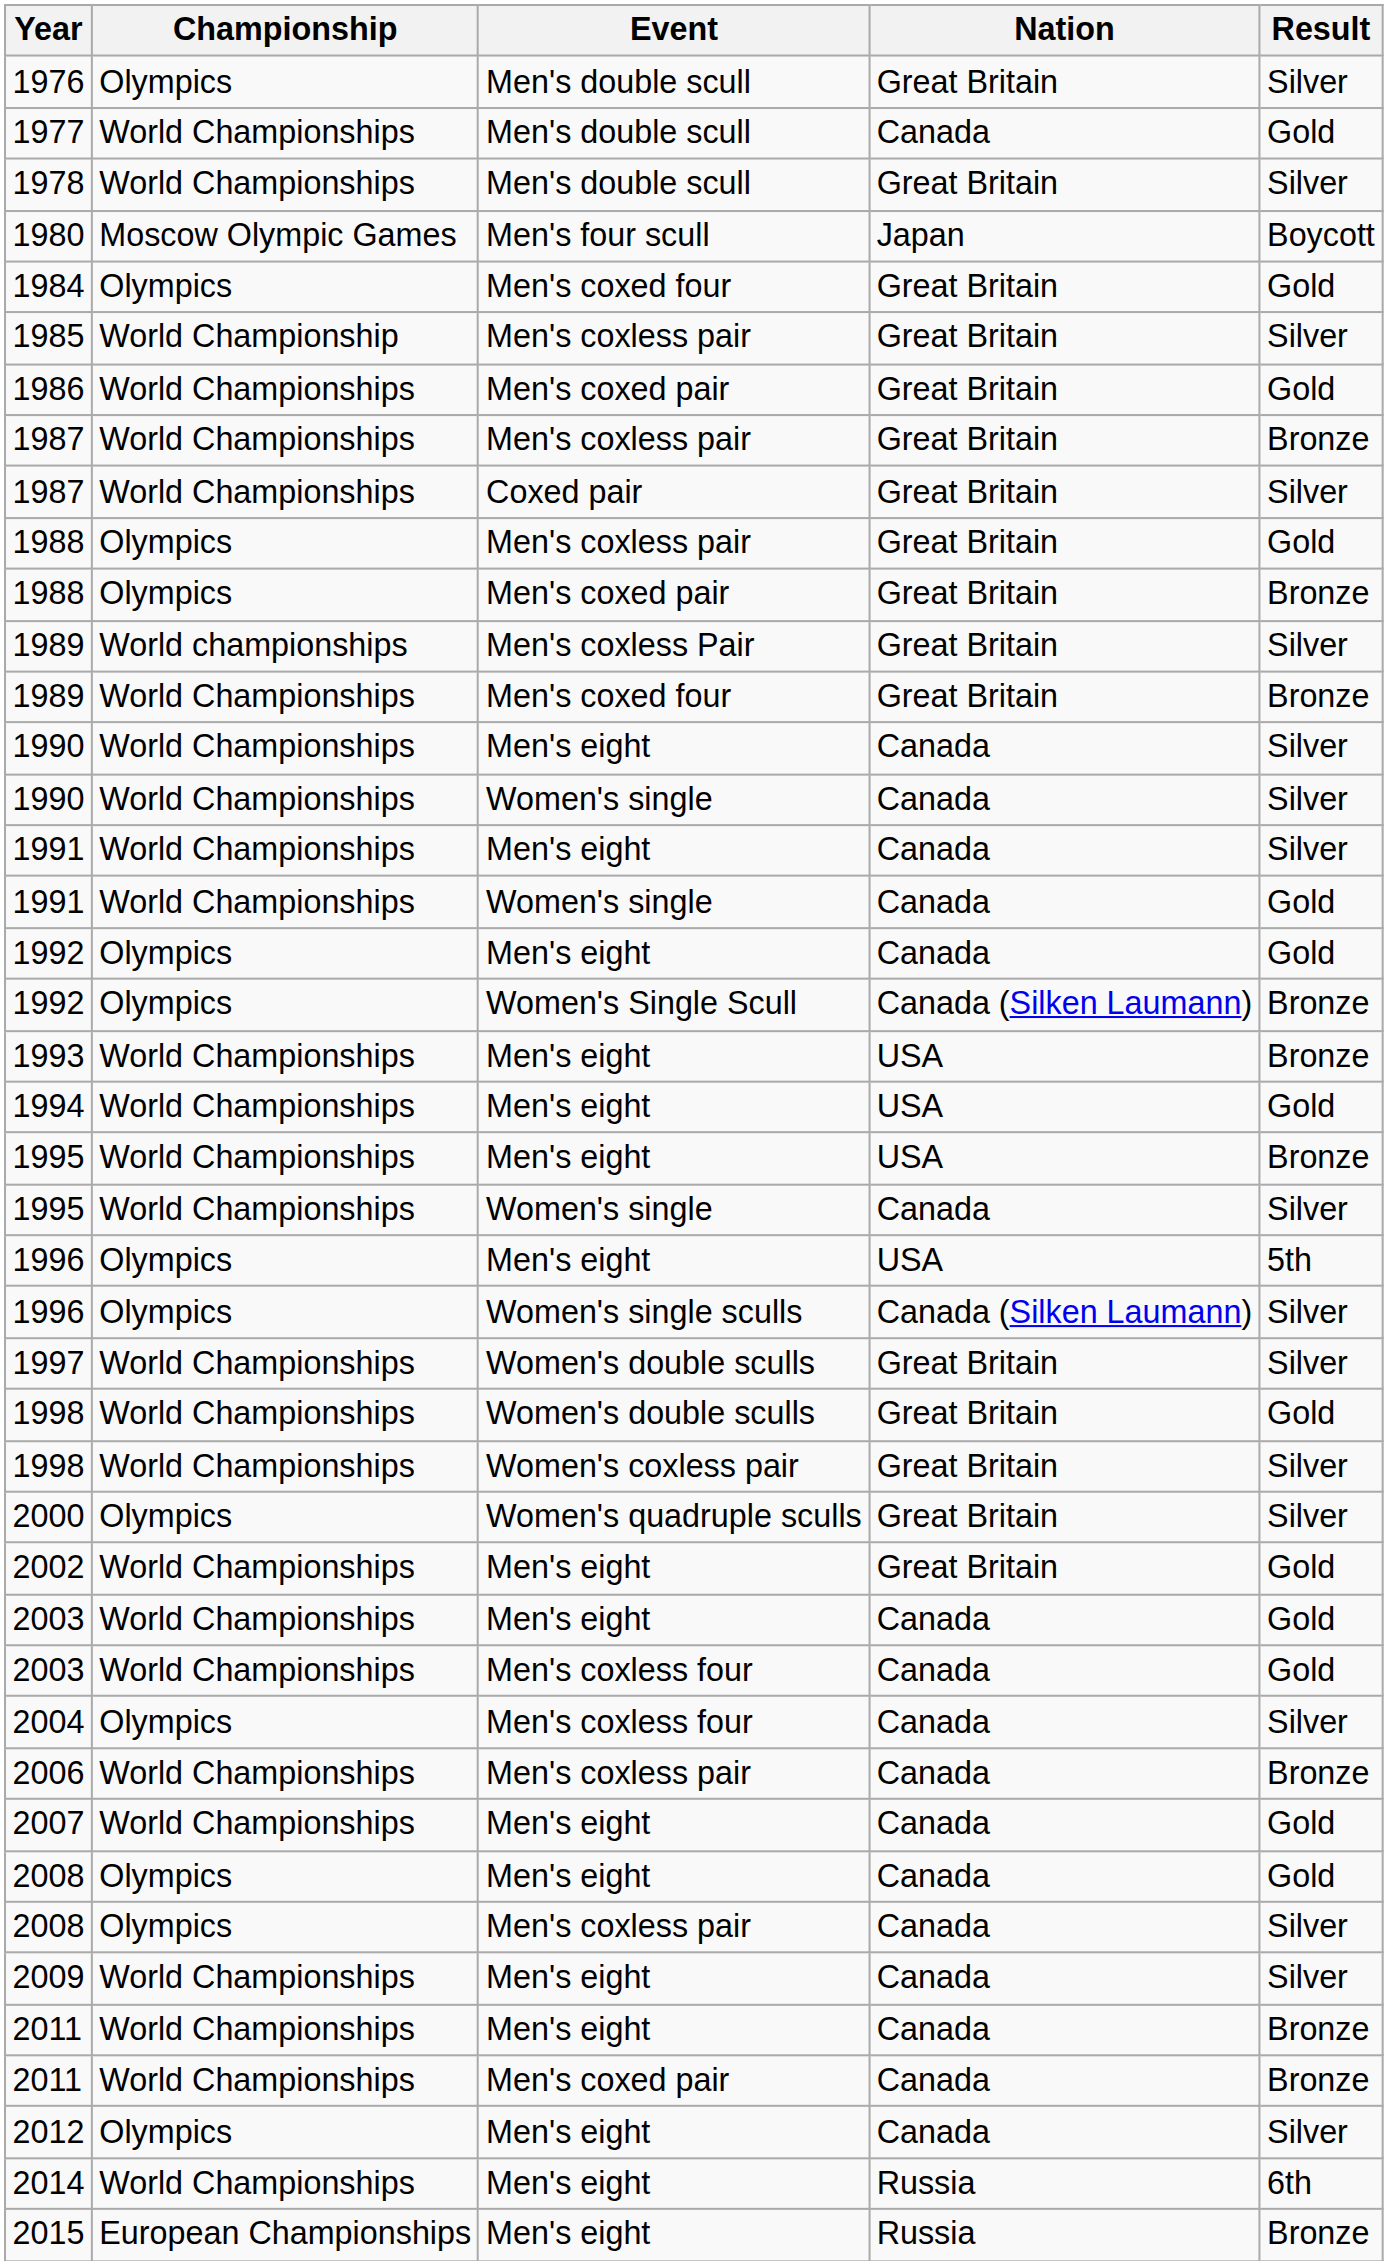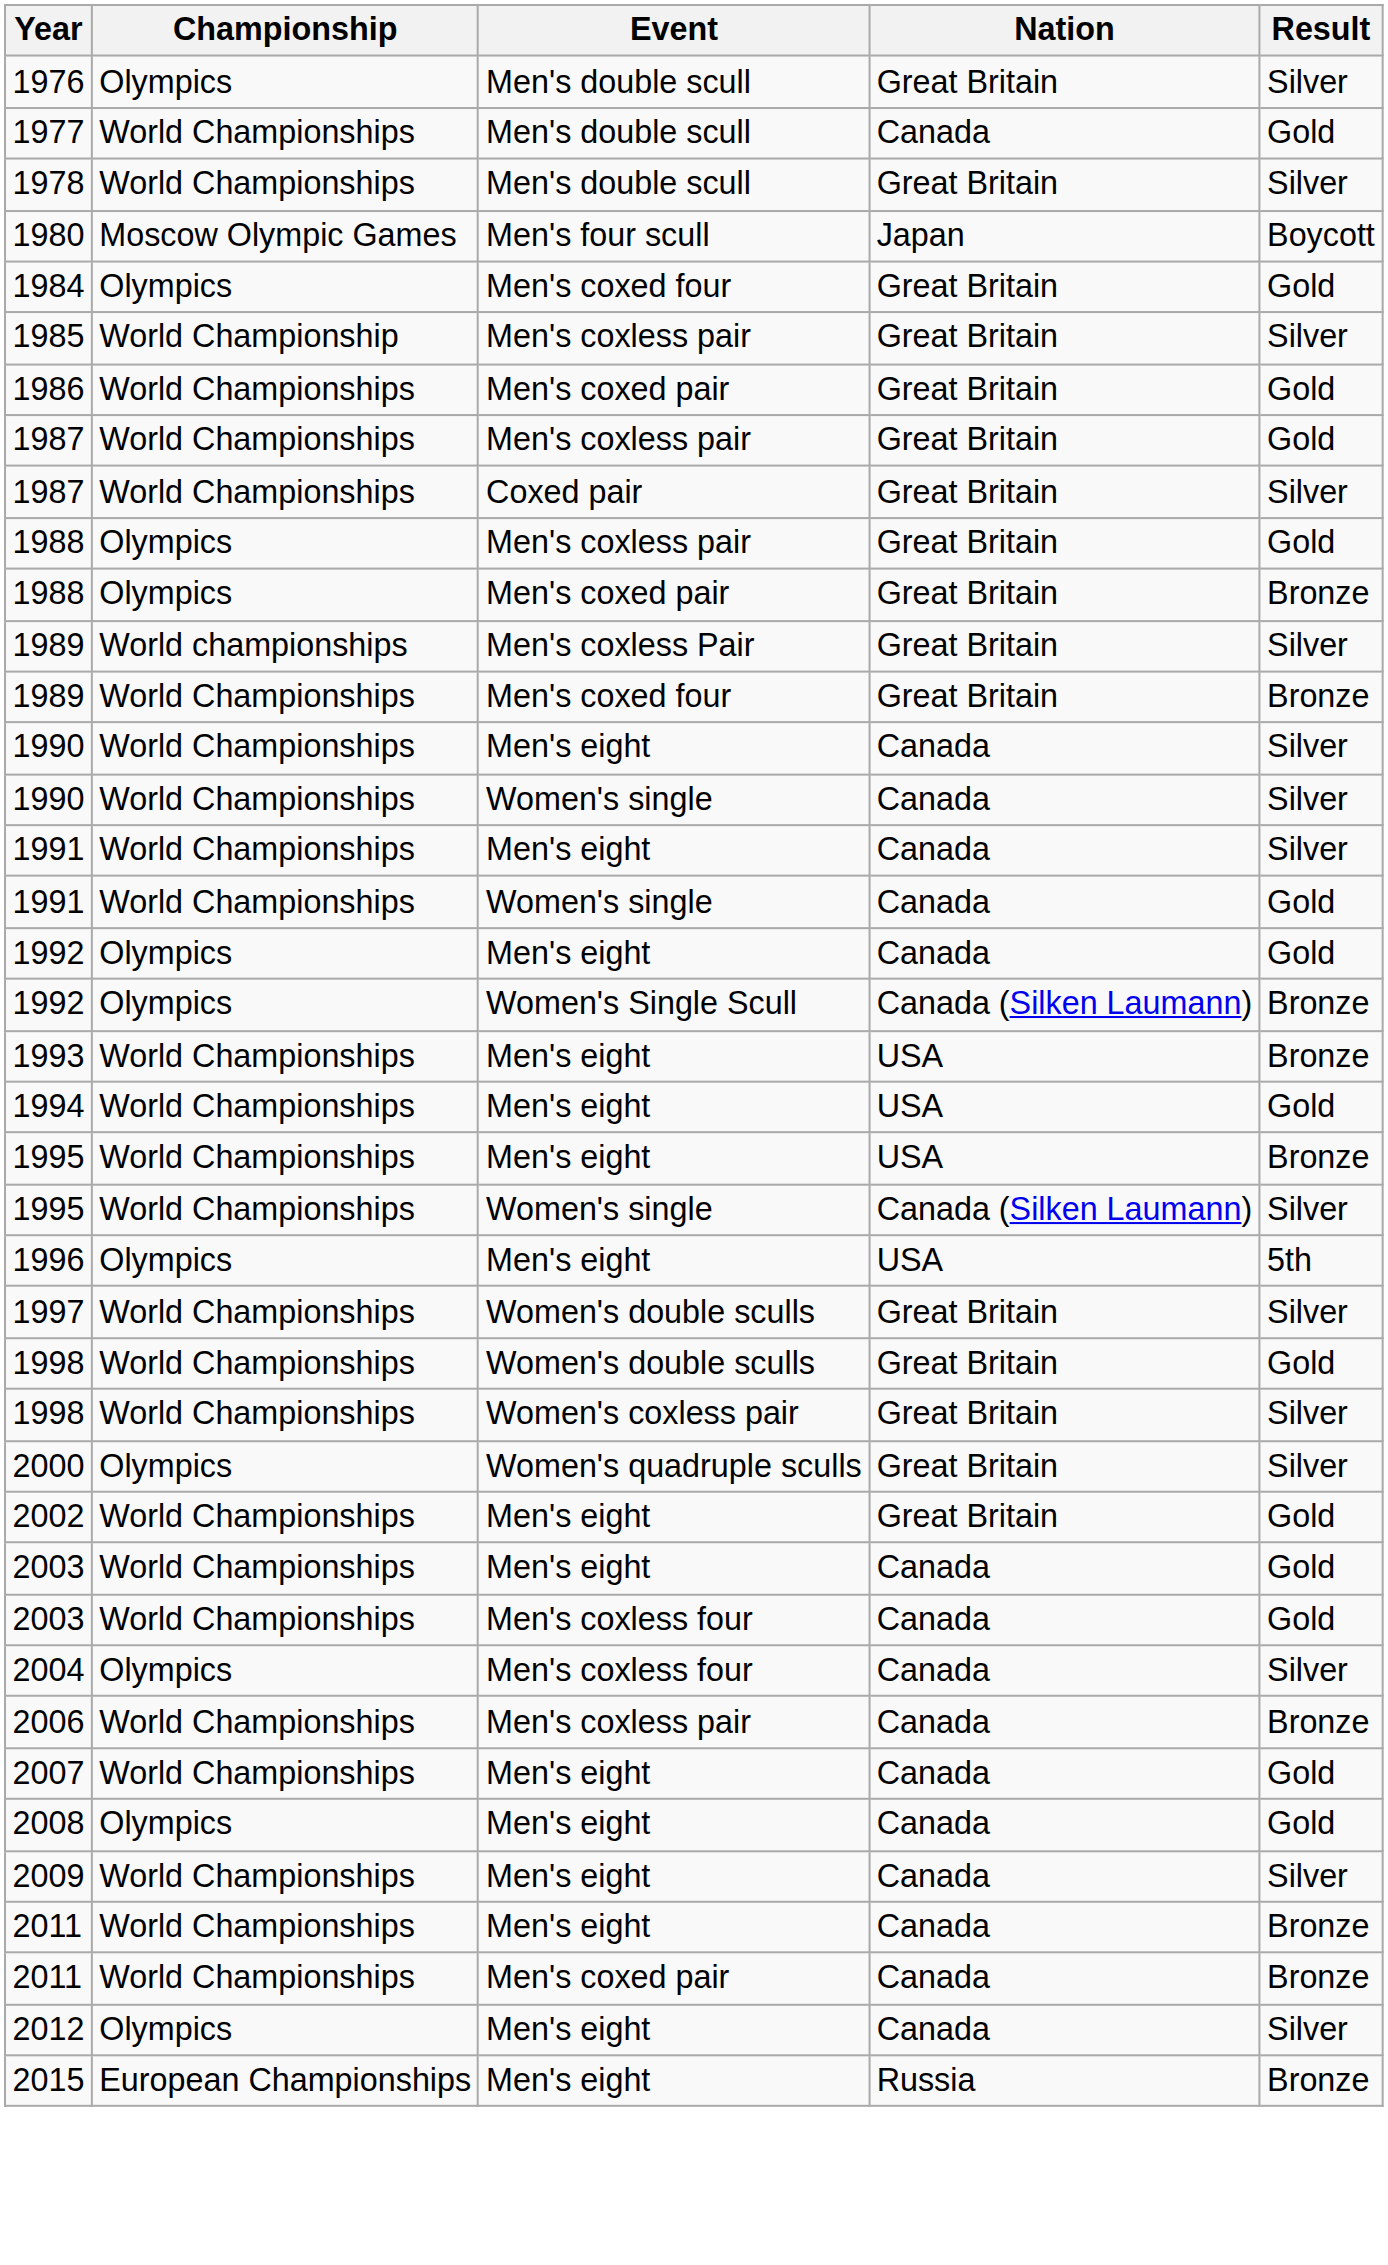1987 / Men's coxless pair | Result: Bronze -> Gold
1995 / Women's single | Nation: Canada -> Canada (Silken Laumann)
- row: 1996 | Olympics | Women's single sculls | Canada (Silken Laumann) | Silver
- row: 2008 | Olympics | Men's coxless pair | Canada | Silver
- row: 2014 | World Championships | Men's eight | Russia | 6th
